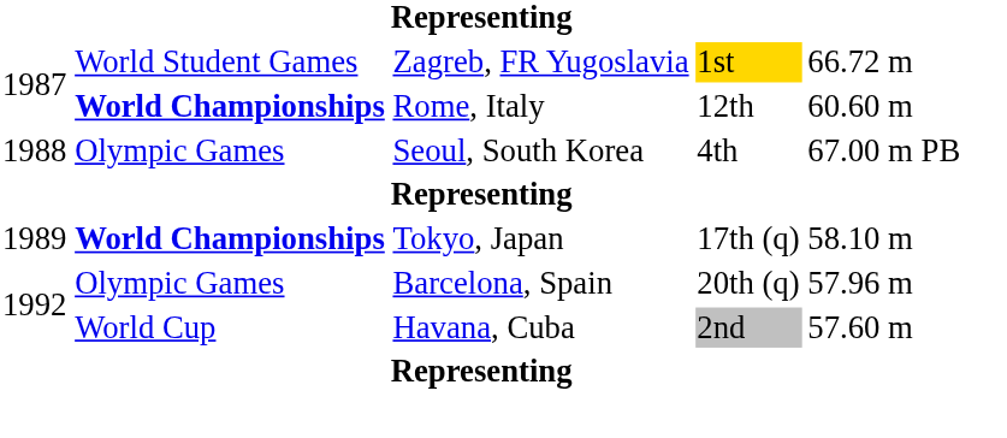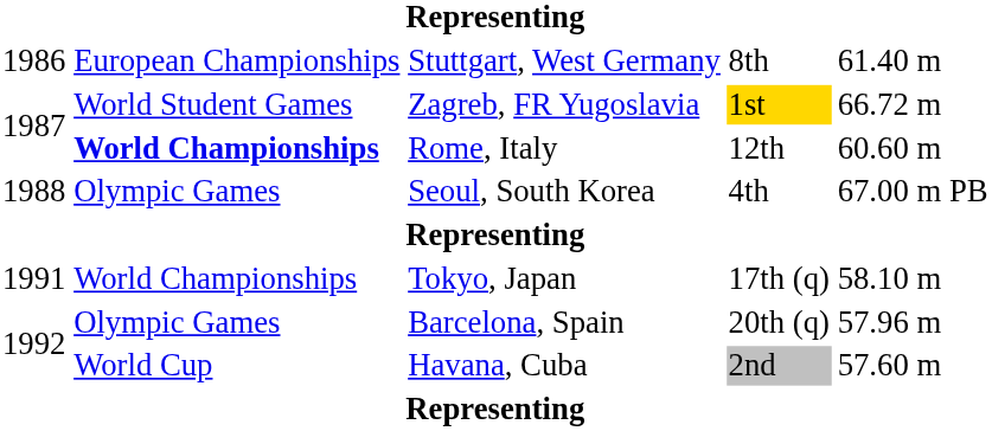+ row: 1986 | European Championships | Stuttgart, West Germany | 8th | 61.40 m
Tokyo, Japan | column 1: 1989 -> 1991
Tokyo, Japan | column 2: bold -> normal
